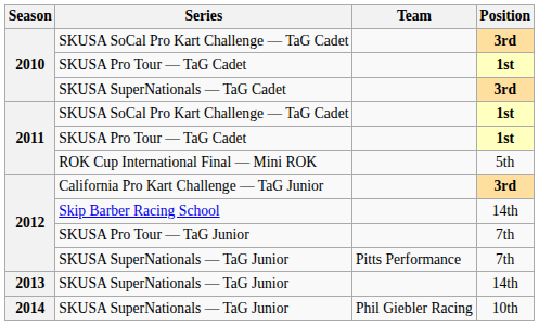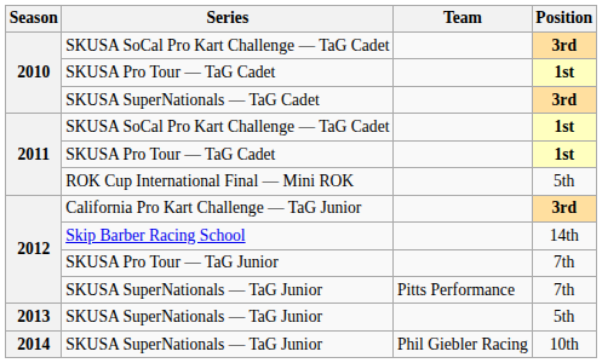2013 / SKUSA SuperNationals — TaG Junior | Position: 14th -> 5th
